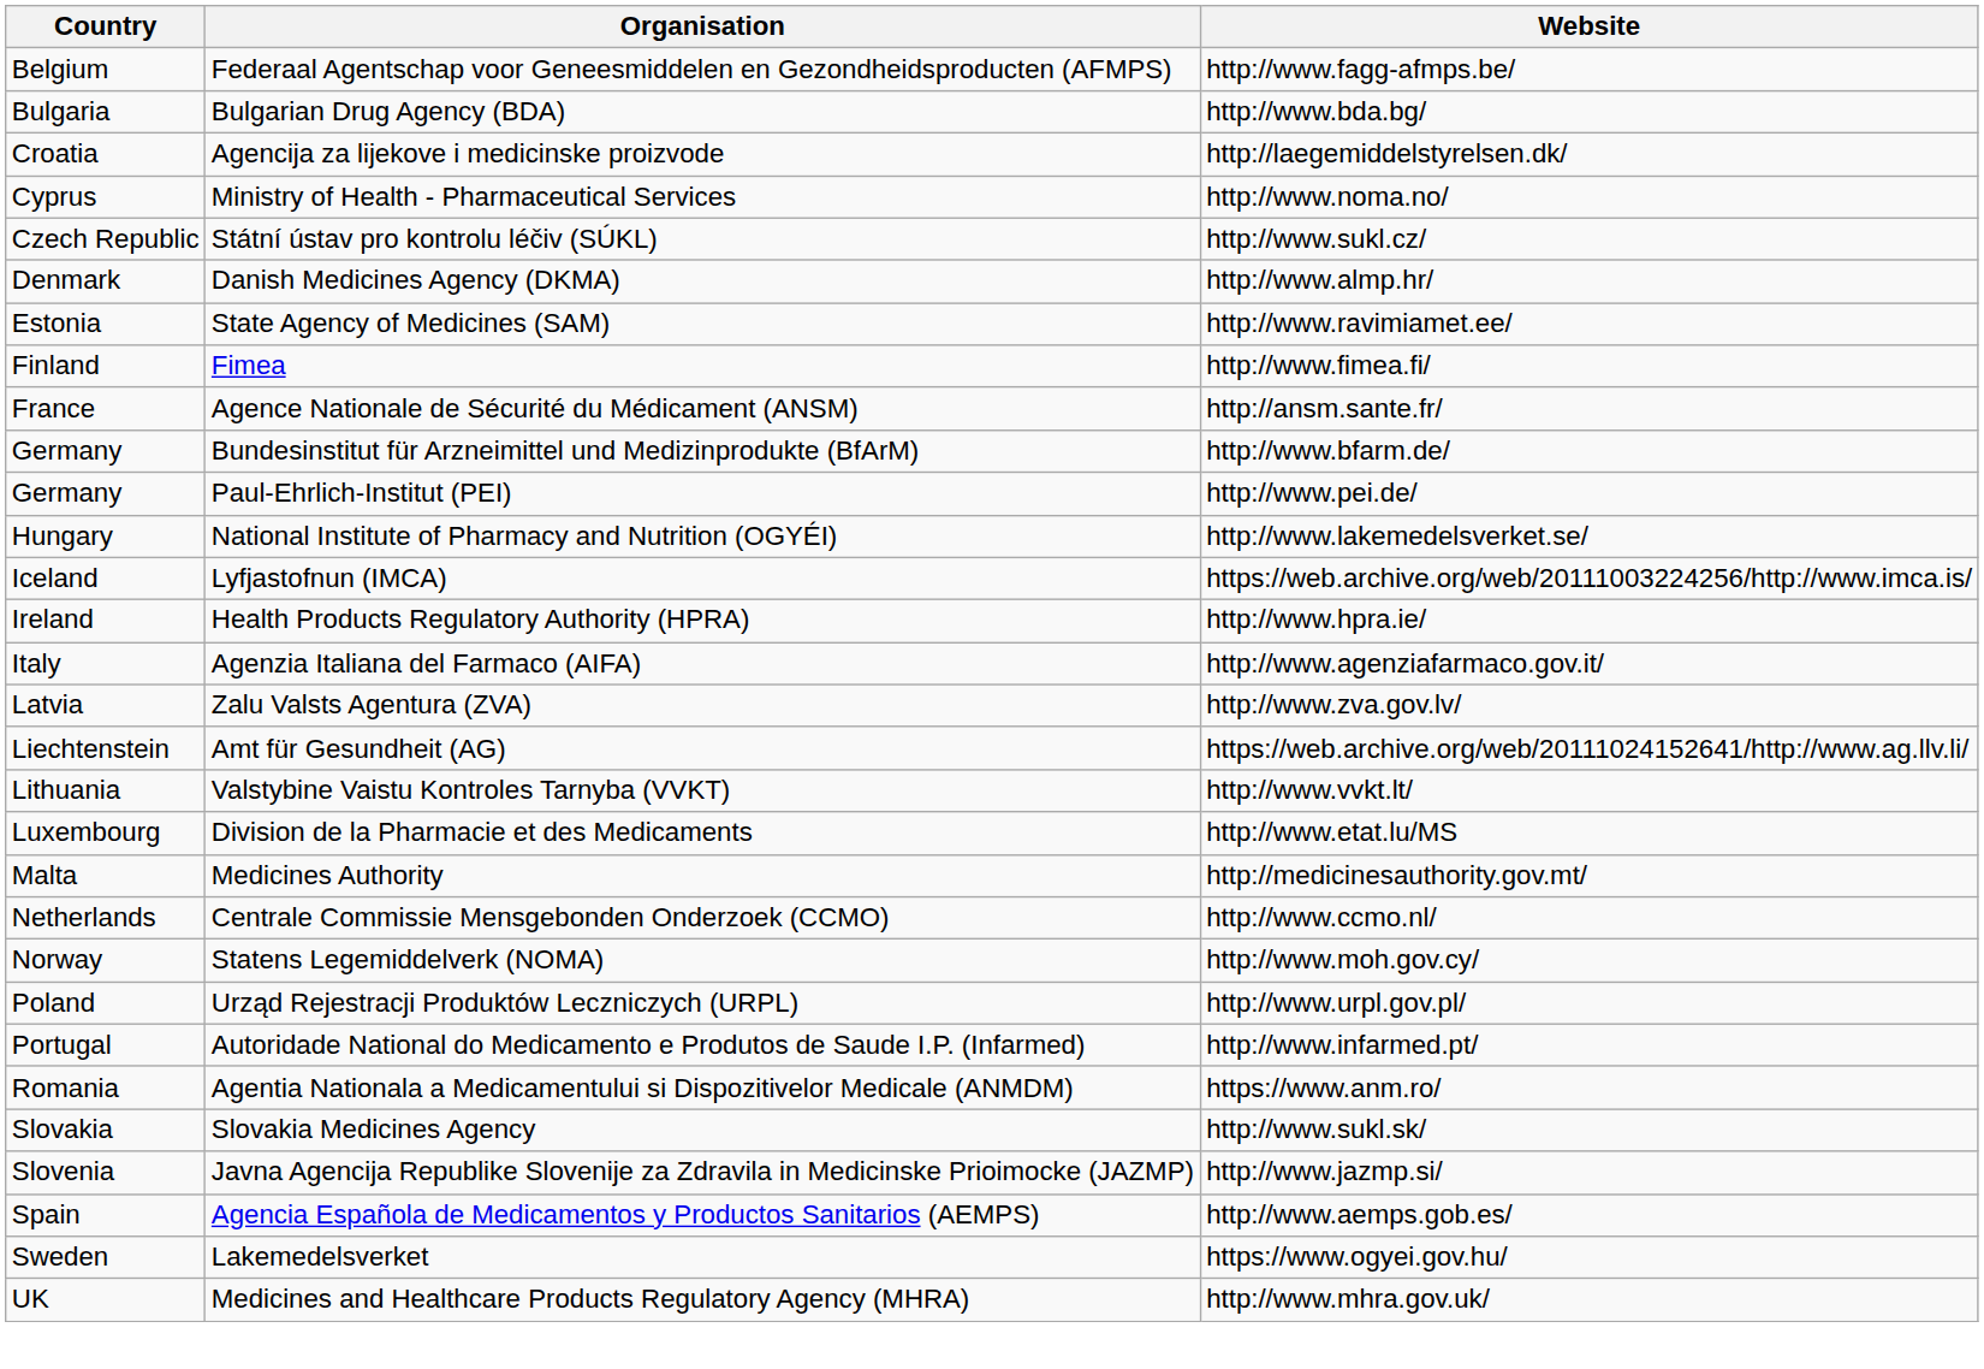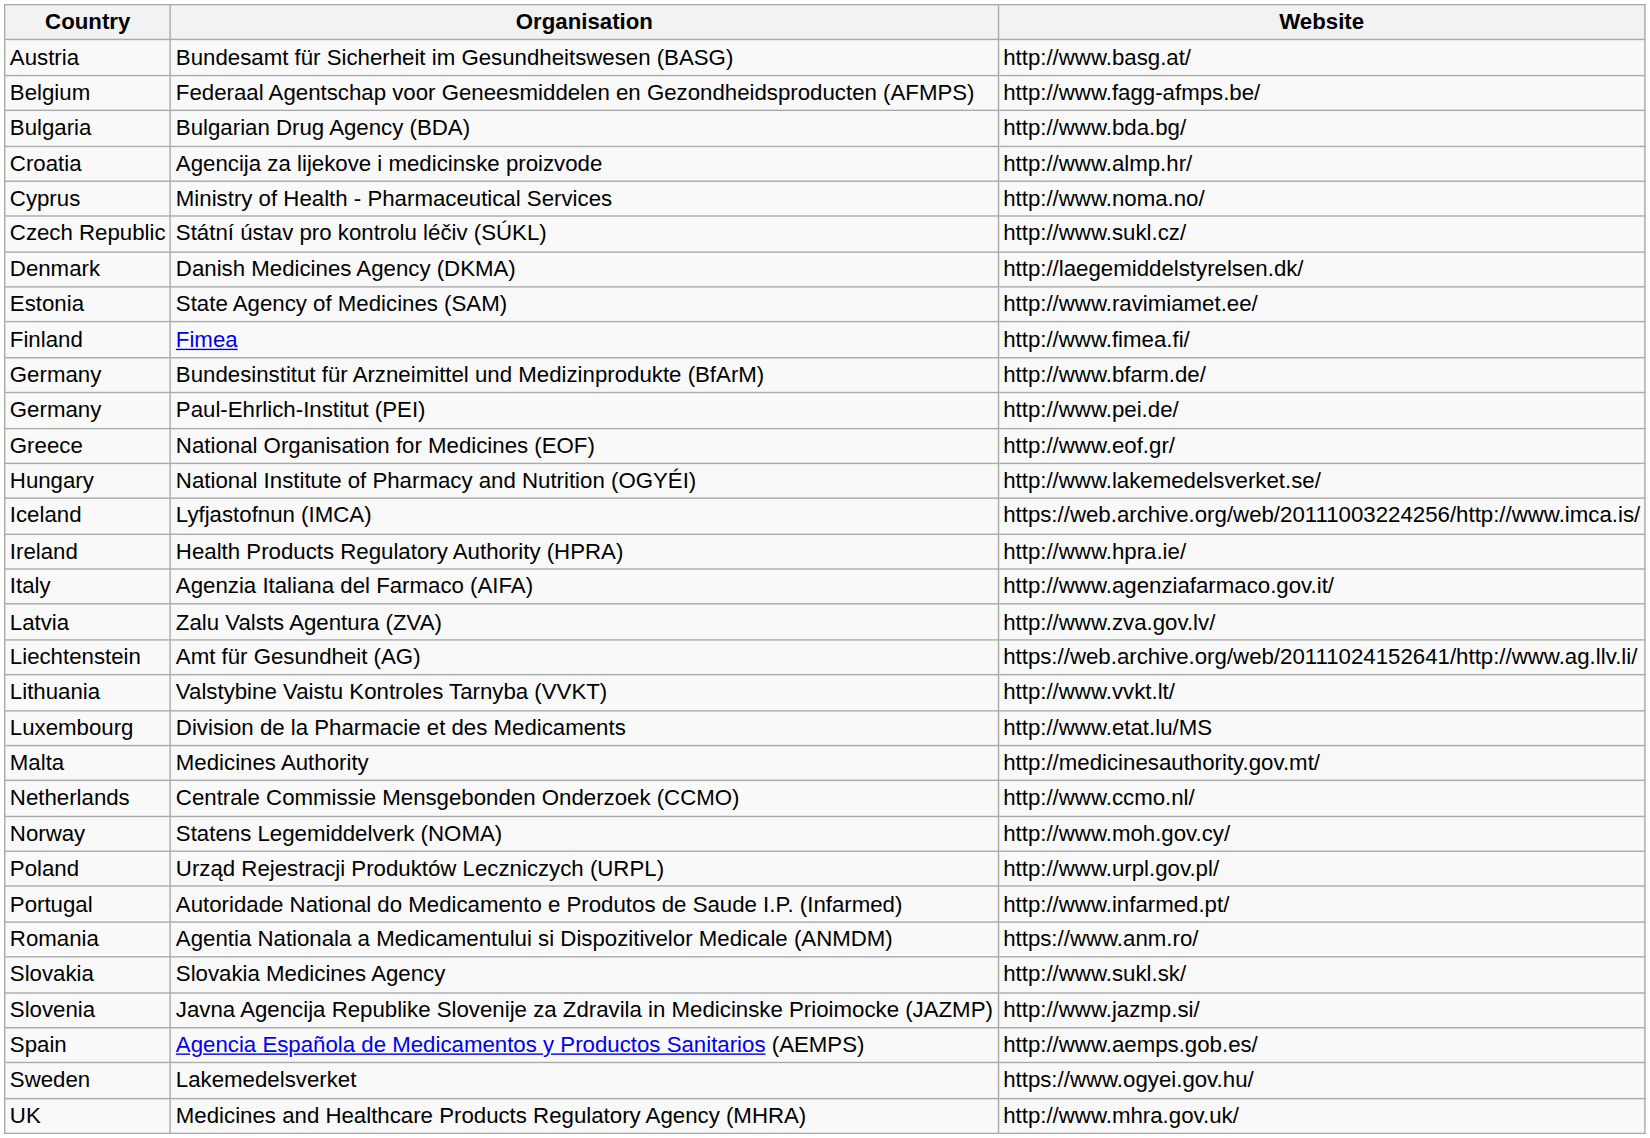+ row: Austria | Bundesamt für Sicherheit im Gesundheitswesen (BASG) | http://www.basg.at/
Agencija za lijekove i medicinske proizvode | Website: http://laegemiddelstyrelsen.dk/ -> http://www.almp.hr/
Danish Medicines Agency (DKMA) | Website: http://www.almp.hr/ -> http://laegemiddelstyrelsen.dk/
- row: France | Agence Nationale de Sécurité du Médicament (ANSM) | http://ansm.sante.fr/
+ row: Greece | National Organisation for Medicines (EOF) | http://www.eof.gr/
